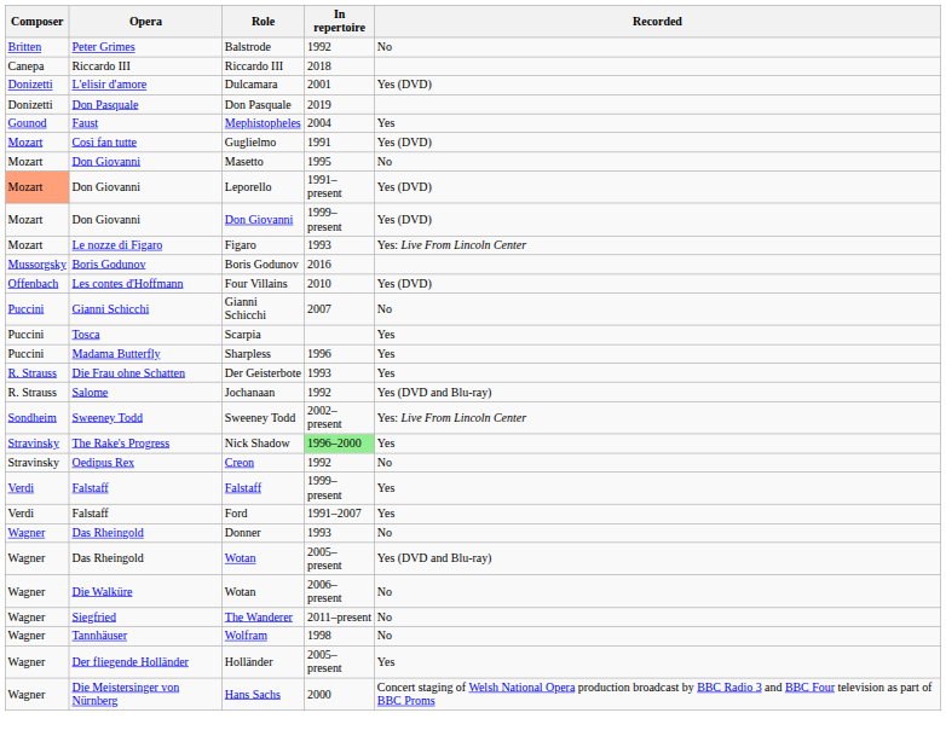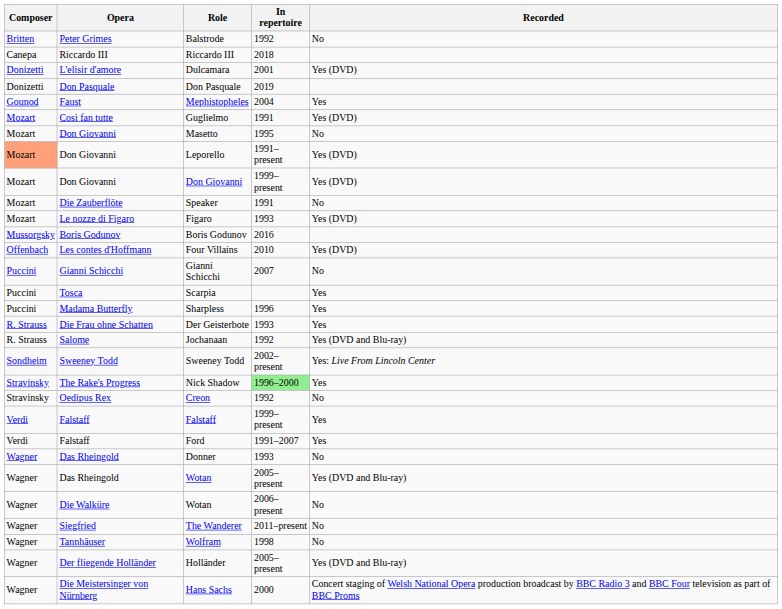+ row: Mozart | Die Zauberflöte | Speaker | 1991 | No
Figaro | Recorded: Yes: Live From Lincoln Center -> Yes (DVD)
Holländer | Recorded: Yes -> Yes (DVD and Blu-ray)
